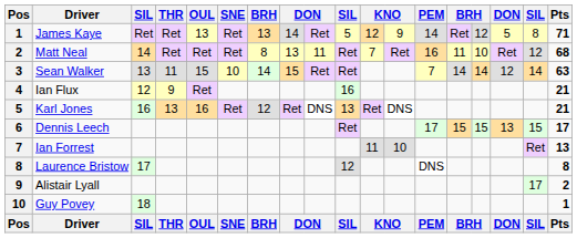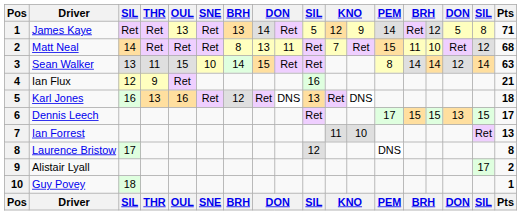Matt Neal | PEM: 16 -> 15
Sean Walker | PEM: 7 -> 8
Karl Jones | Pts: 21 -> 18
